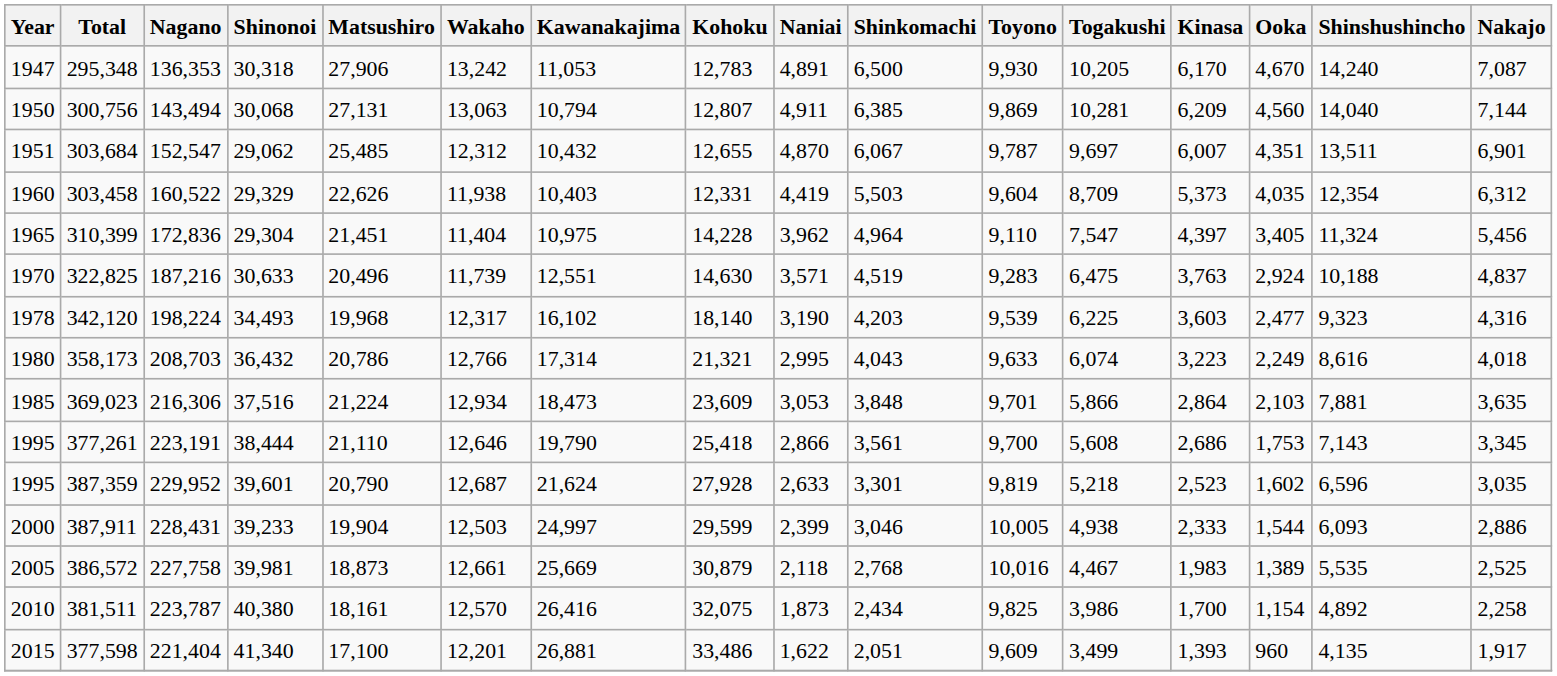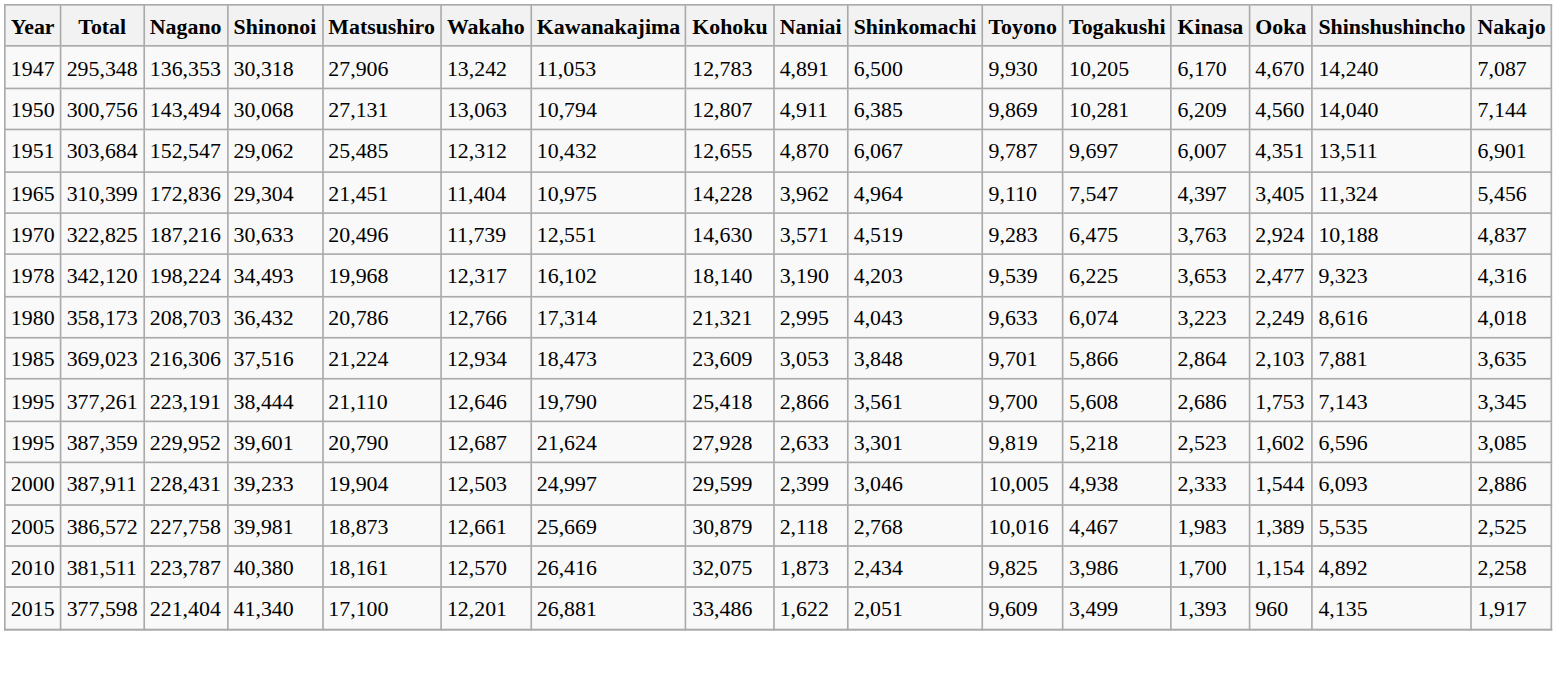- row: 1960 | 303,458 | 160,522 | 29,329 | 22,626 | 11,938 | 10,403 | 12,331 | 4,419 | 5,503 | 9,604 | 8,709 | 5,373 | 4,035 | 12,354 | 6,312
342,120 | Kinasa: 3,603 -> 3,653
387,359 | Nakajo: 3,035 -> 3,085
